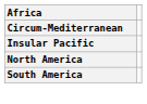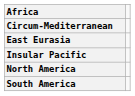+ row: East Eurasia
